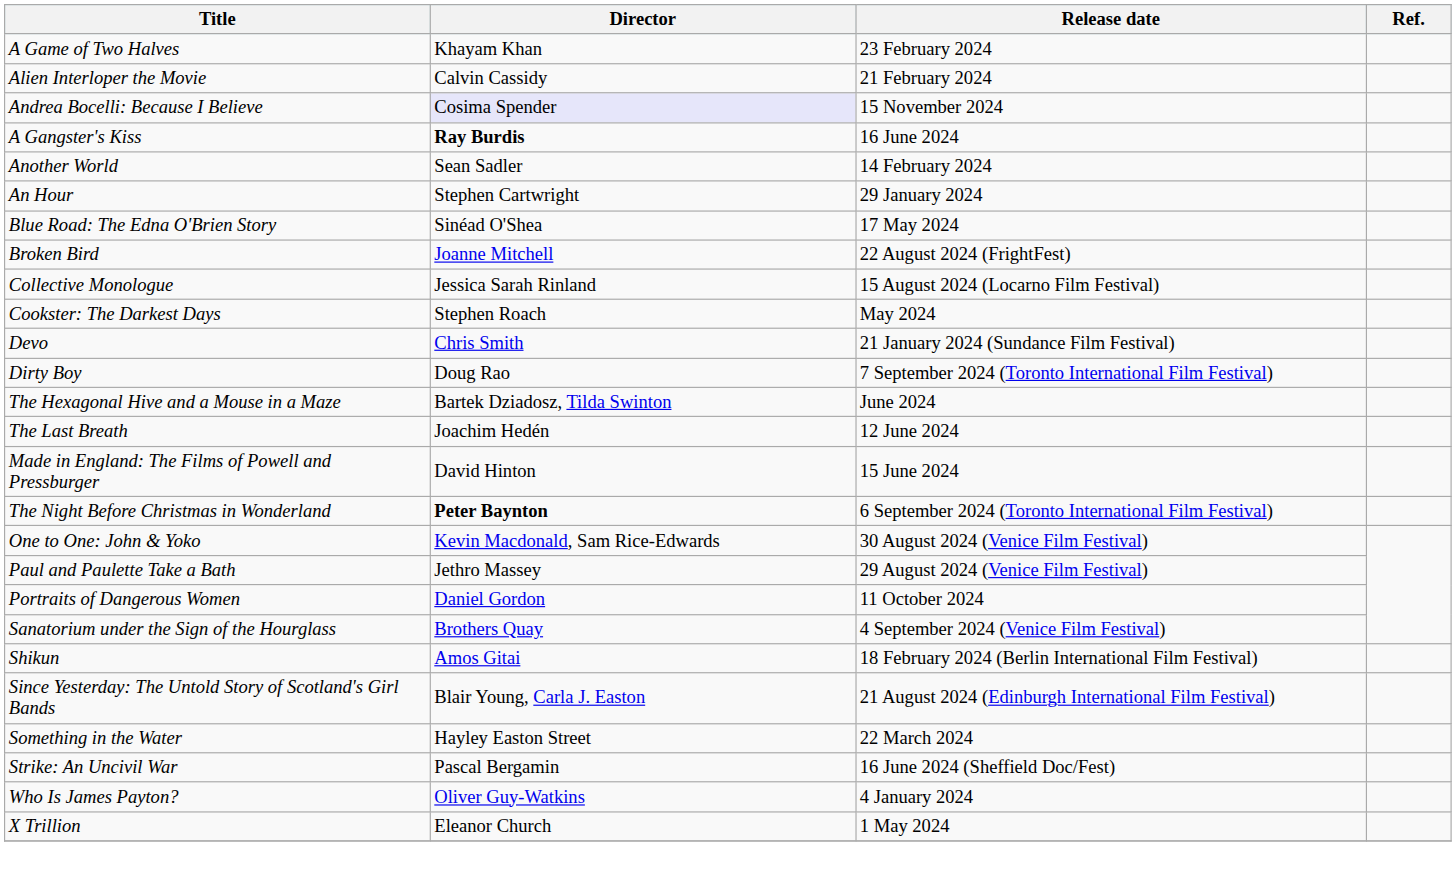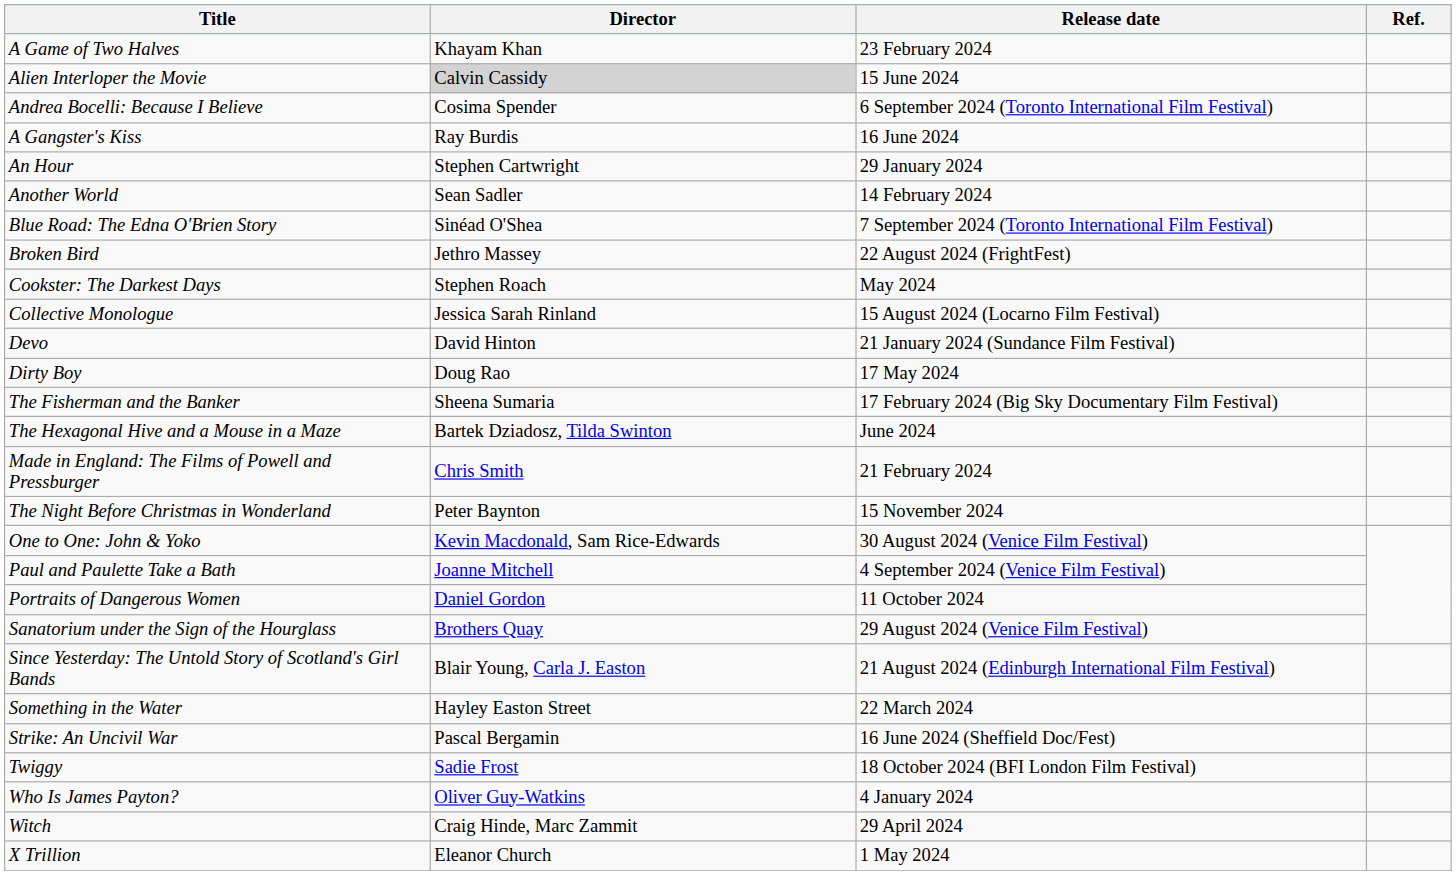Alien Interloper the Movie | Director: no background -> lightgrey background
Alien Interloper the Movie | Release date: 21 February 2024 -> 15 June 2024
Andrea Bocelli: Because I Believe | Director: lavender background -> no background
Andrea Bocelli: Because I Believe | Release date: 15 November 2024 -> 6 September 2024 (Toronto International Film Festival)
A Gangster's Kiss | Director: bold -> normal
rows swapped: An Hour <-> Another World
Blue Road: The Edna O'Brien Story | Release date: 17 May 2024 -> 7 September 2024 (Toronto International Film Festival)
Broken Bird | Director: Joanne Mitchell -> Jethro Massey
rows swapped: Collective Monologue <-> Cookster: The Darkest Days
Devo | Director: Chris Smith -> David Hinton
Dirty Boy | Release date: 7 September 2024 (Toronto International Film Festival) -> 17 May 2024
+ row: The Fisherman and the Banker | Sheena Sumaria | 17 February 2024 (Big Sky Documentary Film Festival)
- row: The Last Breath | Joachim Hedén | 12 June 2024
Made in England: The Films of Powell and Pressburger | Director: David Hinton -> Chris Smith
Made in England: The Films of Powell and Pressburger | Release date: 15 June 2024 -> 21 February 2024
The Night Before Christmas in Wonderland | Director: bold -> normal
The Night Before Christmas in Wonderland | Release date: 6 September 2024 (Toronto International Film Festival) -> 15 November 2024
Paul and Paulette Take a Bath | Director: Jethro Massey -> Joanne Mitchell
Paul and Paulette Take a Bath | Release date: 29 August 2024 (Venice Film Festival) -> 4 September 2024 (Venice Film Festival)
Sanatorium under the Sign of the Hourglass | Release date: 4 September 2024 (Venice Film Festival) -> 29 August 2024 (Venice Film Festival)
- row: Shikun | Amos Gitai | 18 February 2024 (Berlin International Film Festival)
+ row: Twiggy | Sadie Frost | 18 October 2024 (BFI London Film Festival)
+ row: Witch | Craig Hinde, Marc Zammit | 29 April 2024
